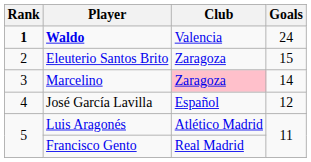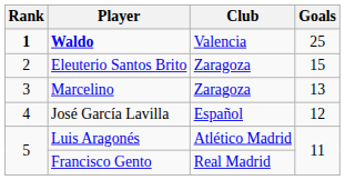Waldo | Goals: 24 -> 25
Marcelino | Club: pink background -> no background
Marcelino | Goals: 14 -> 13
